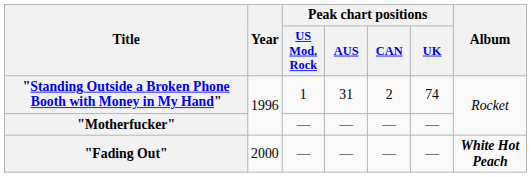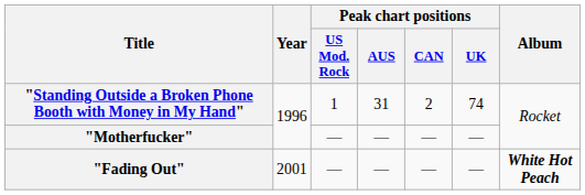"Fading Out" | Year: 2000 -> 2001
